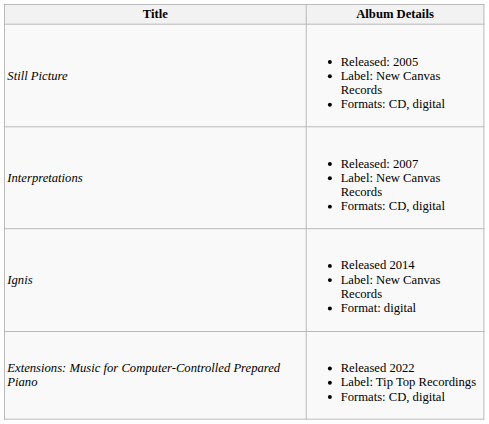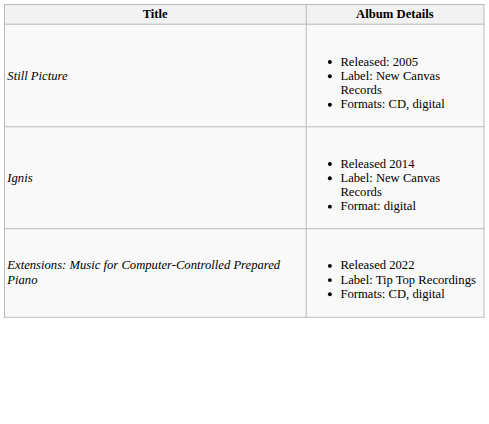- row: Interpretations | Released: 2007 Label: New Canvas Records Formats: CD, digital
